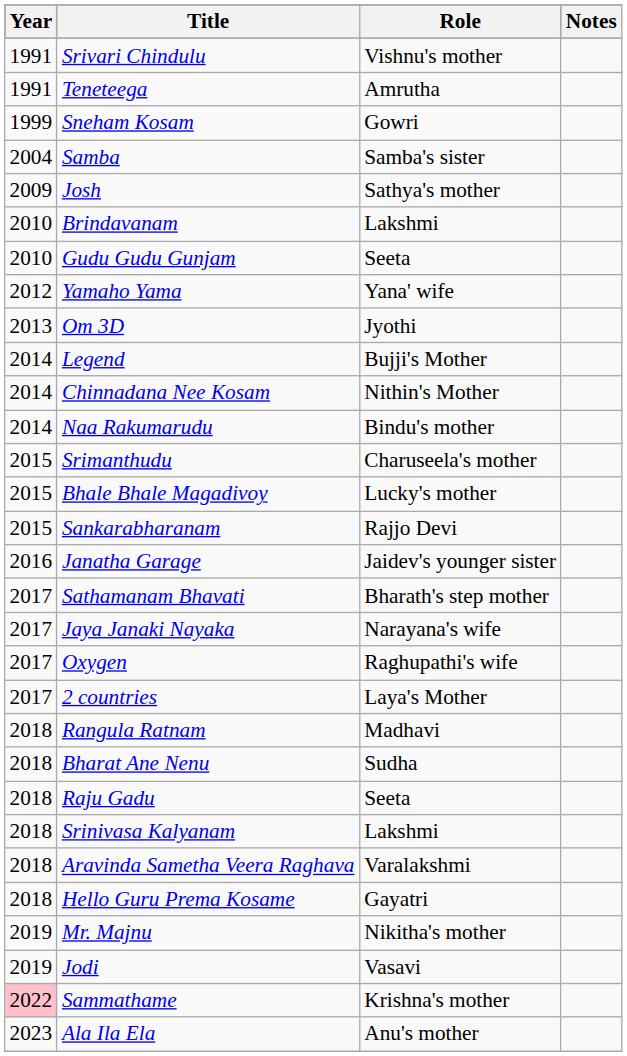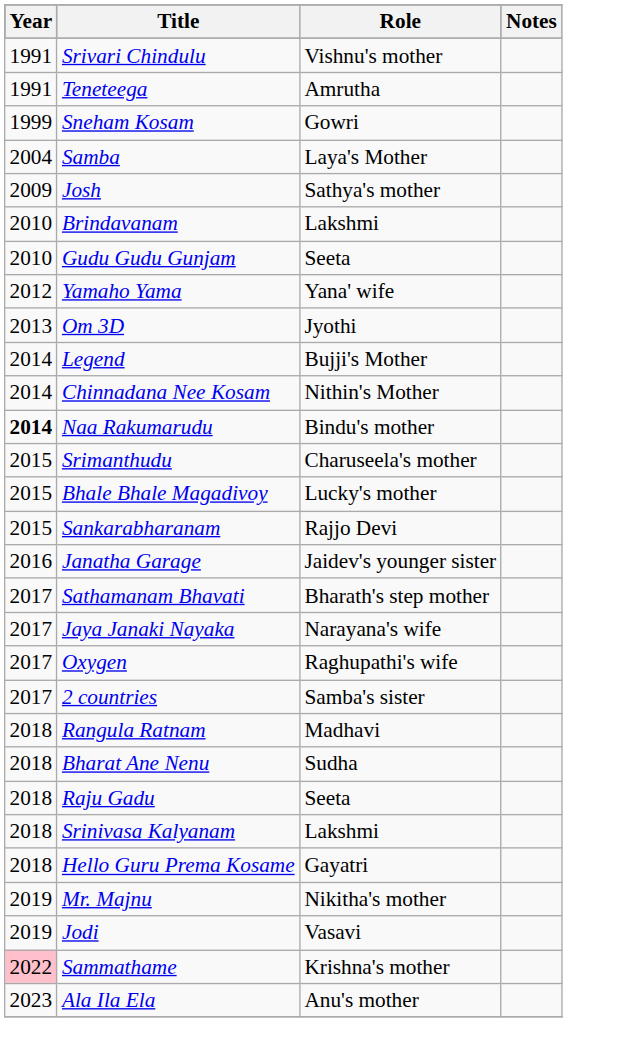Samba | Role: Samba's sister -> Laya's Mother
Naa Rakumarudu | Year: normal -> bold
2 countries | Role: Laya's Mother -> Samba's sister
- row: 2018 | Aravinda Sametha Veera Raghava | Varalakshmi
